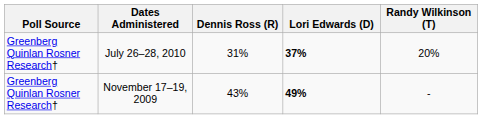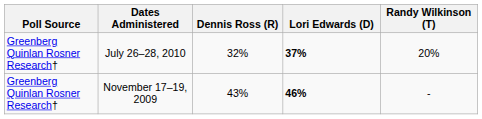July 26–28, 2010 | Dennis Ross (R): 31% -> 32%
November 17–19, 2009 | Lori Edwards (D): 49% -> 46%
